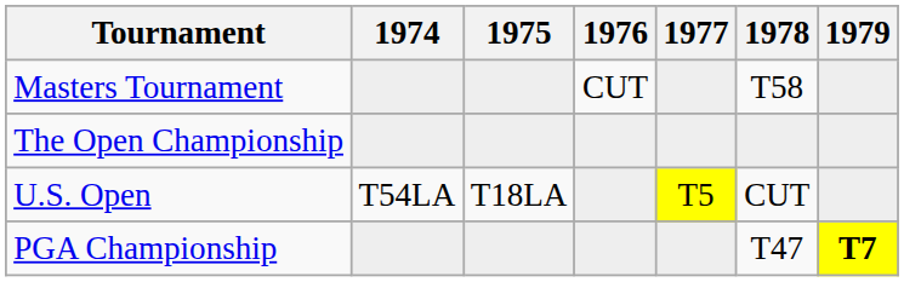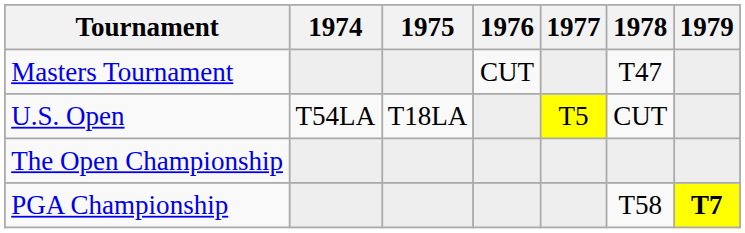Masters Tournament | 1978: T58 -> T47
rows swapped: U.S. Open <-> The Open Championship
PGA Championship | 1978: T47 -> T58
